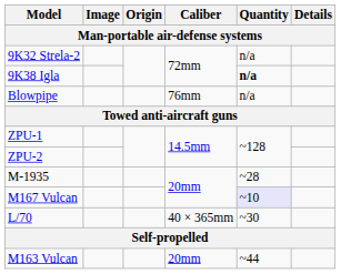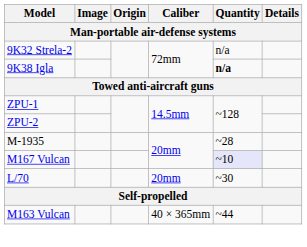- row: Blowpipe | 76mm | n/a
L/70 | Caliber: 40 × 365mm -> 20mm
M163 Vulcan | Caliber: 20mm -> 40 × 365mm
